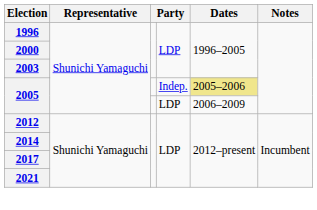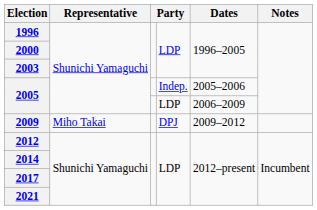2005 / Indep. | Dates: khaki background -> no background
+ row: 2009 | Miho Takai | DPJ | 2009–2012
